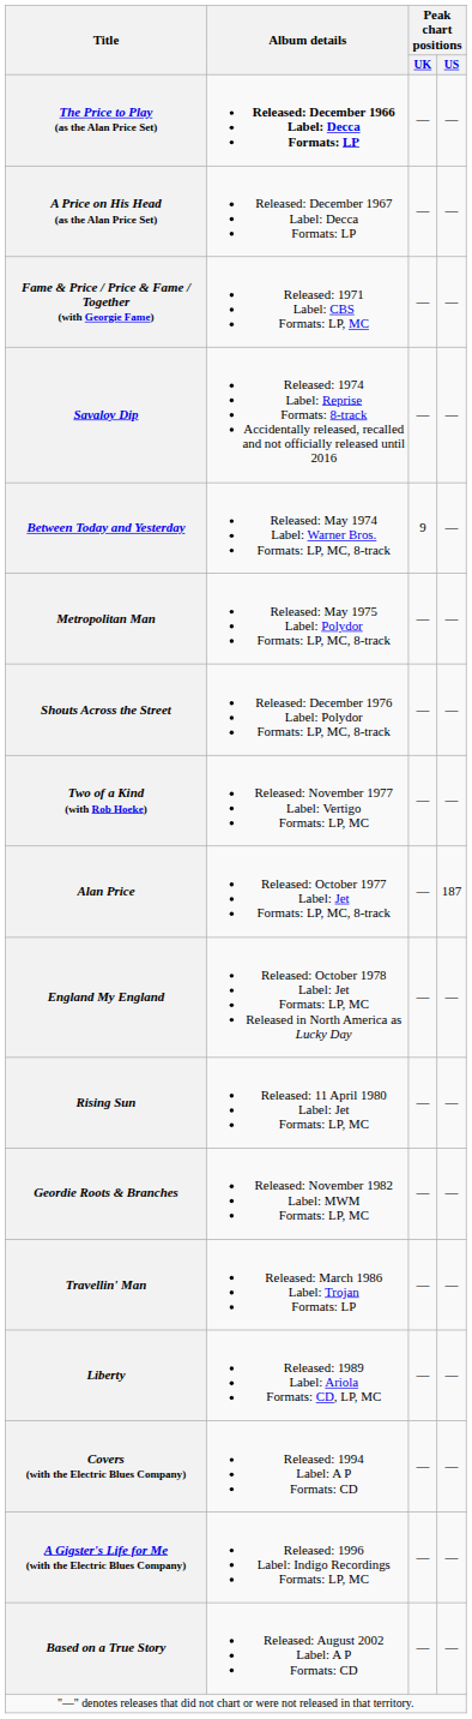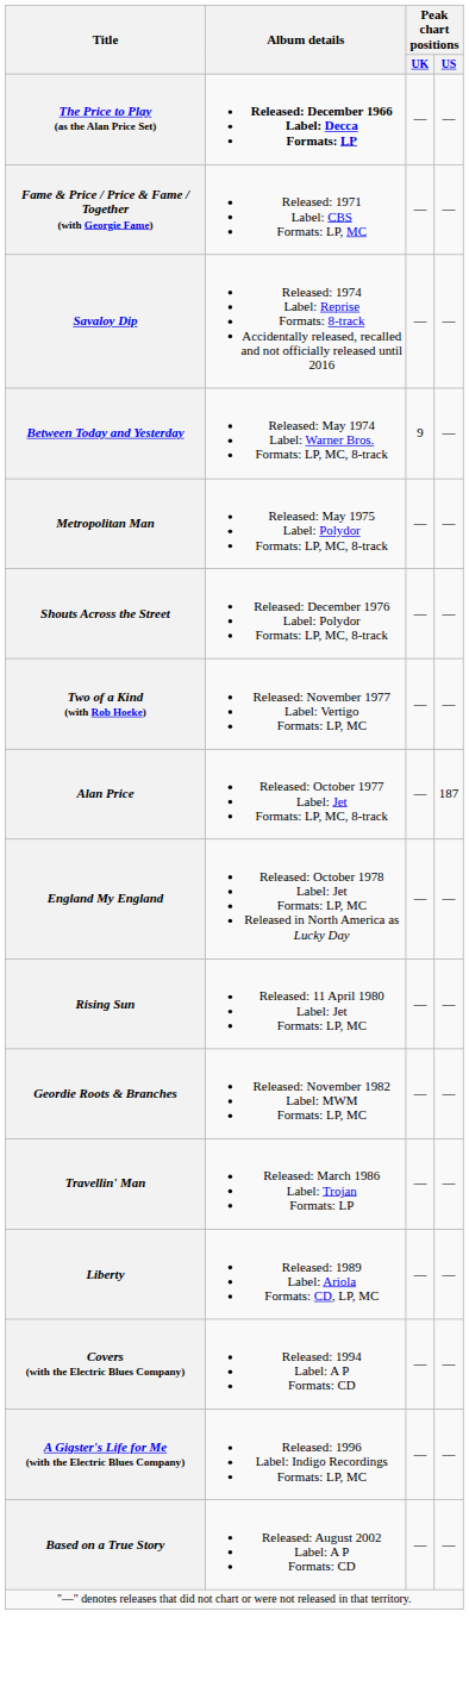- row: A Price on His Head (as the Alan Price Set) | Released: December 1967 Label: Decca Formats: LP | — | —
